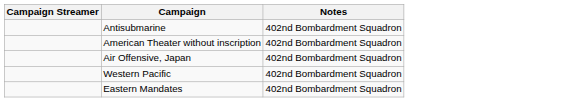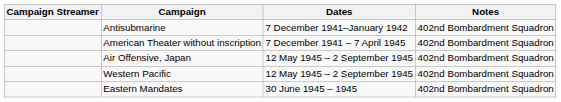+ column: Dates | 7 December 1941–January 1942 | 7 December 1941 – 7 April 1945 | 12 May 1945 – 2 September 1945 | 12 May 1945 – 2 September 1945 | 30 June 1945 – 1945
